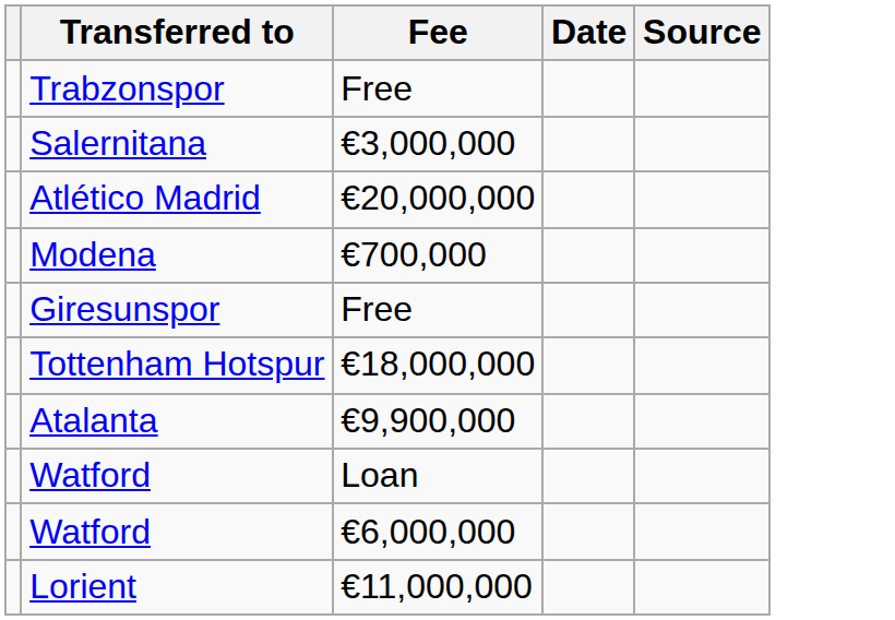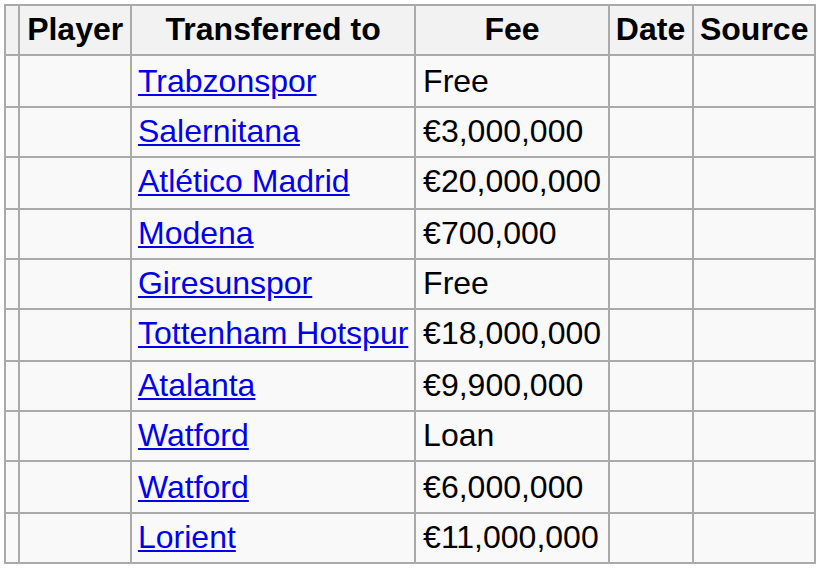+ column: Player
